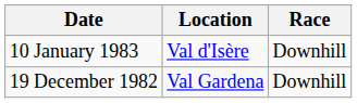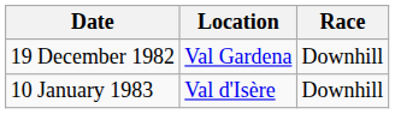rows swapped: 19 December 1982 <-> 10 January 1983
